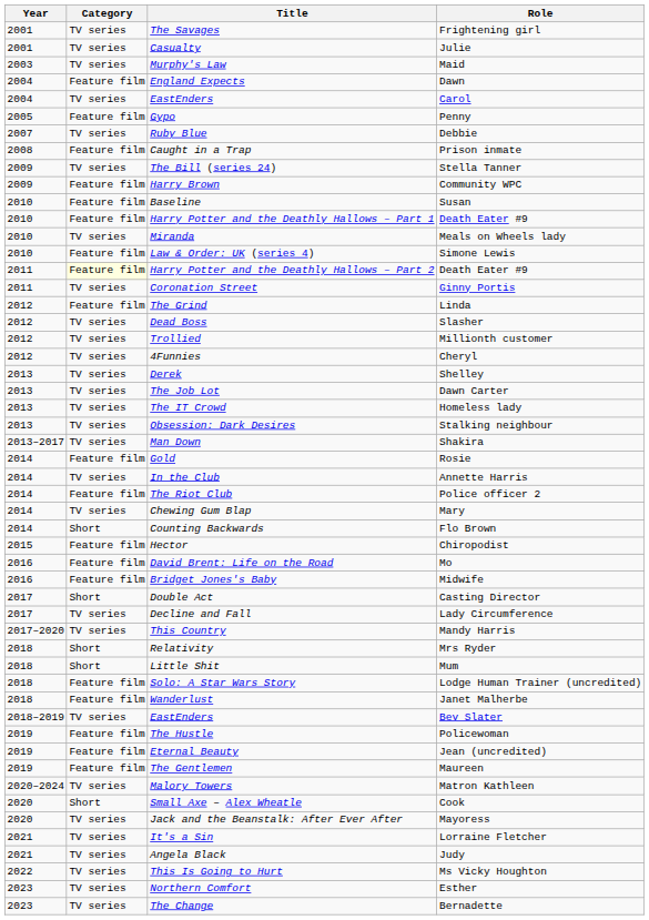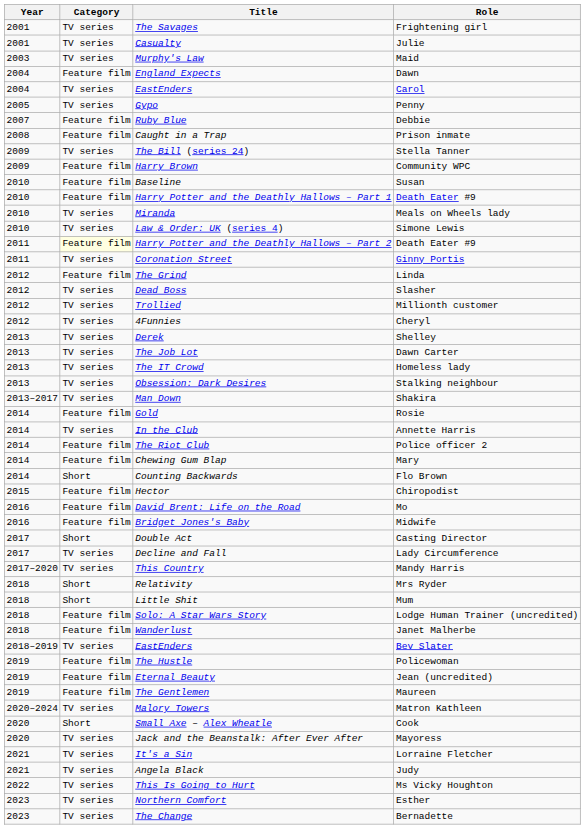Gypo | Category: Feature film -> TV series
Ruby Blue | Category: TV series -> Feature film
Law & Order: UK (series 4) | Category: Feature film -> TV series
Chewing Gum Blap | Category: TV series -> Feature film
